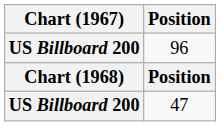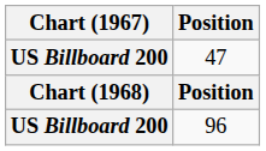rows swapped: 47 <-> 96
